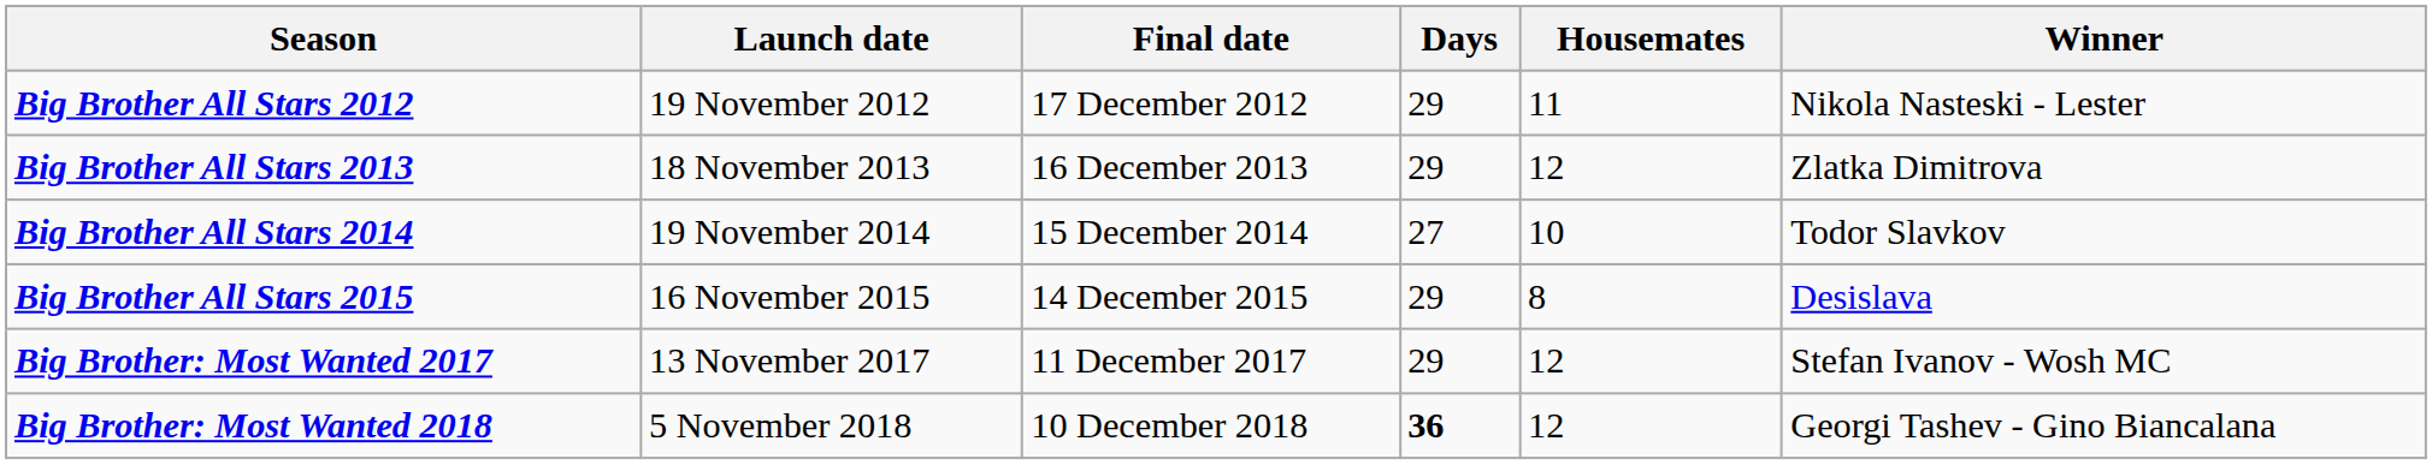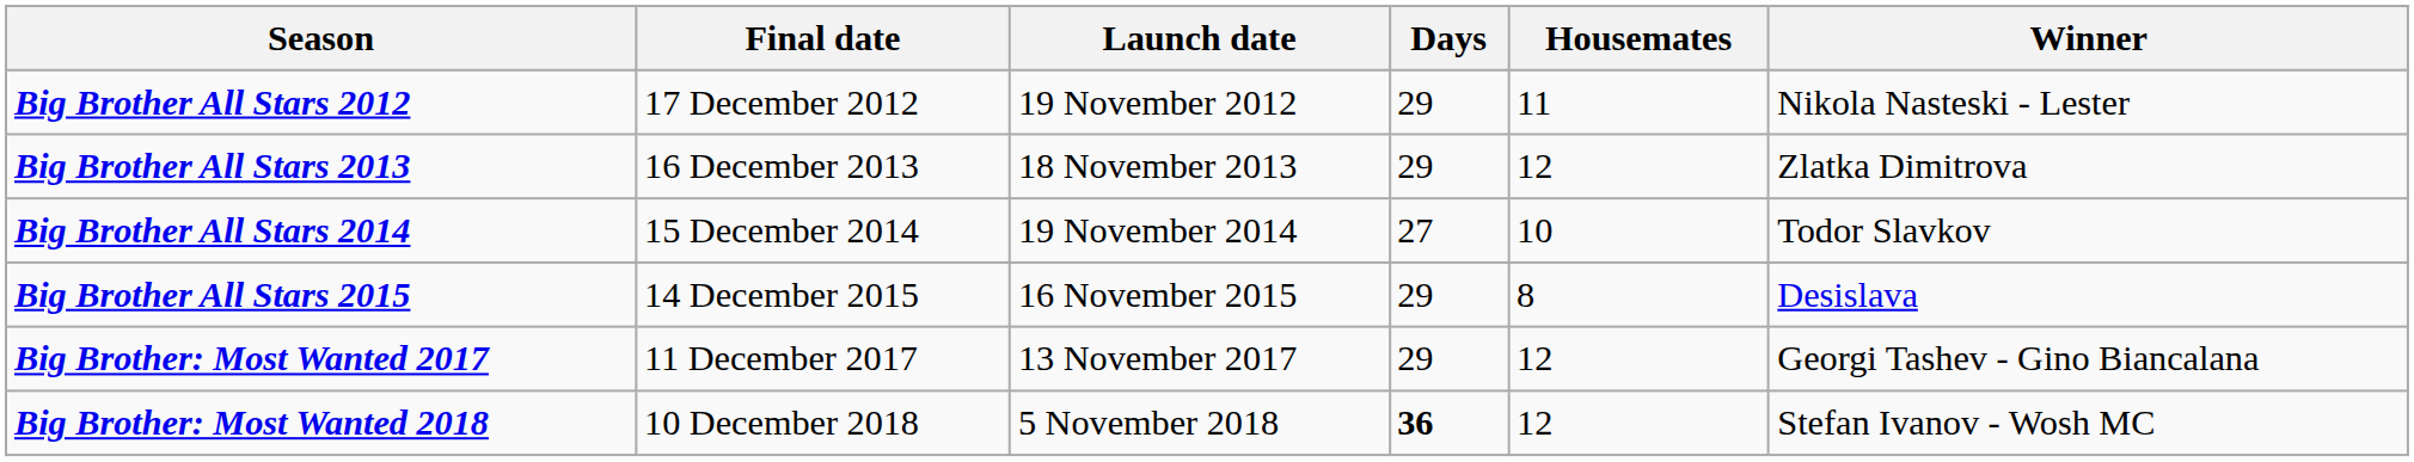columns swapped: Launch date <-> Final date
Big Brother: Most Wanted 2017 | Winner: Stefan Ivanov - Wosh MC -> Georgi Tashev - Gino Biancalana
Big Brother: Most Wanted 2018 | Winner: Georgi Tashev - Gino Biancalana -> Stefan Ivanov - Wosh MC
